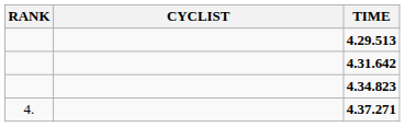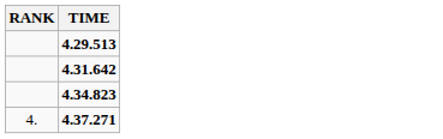- column: CYCLIST
